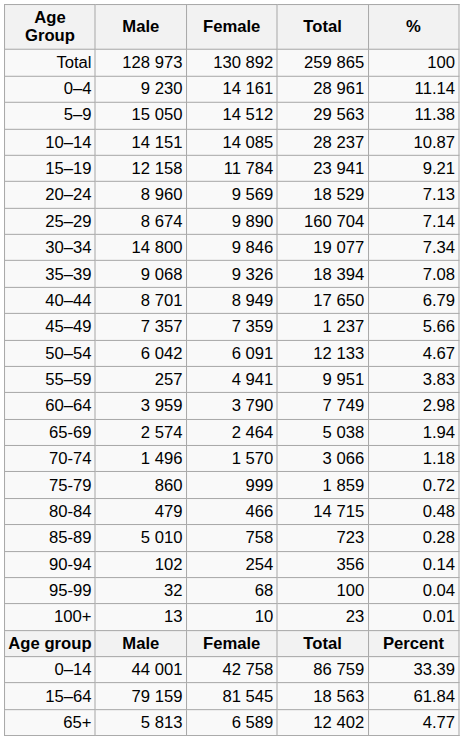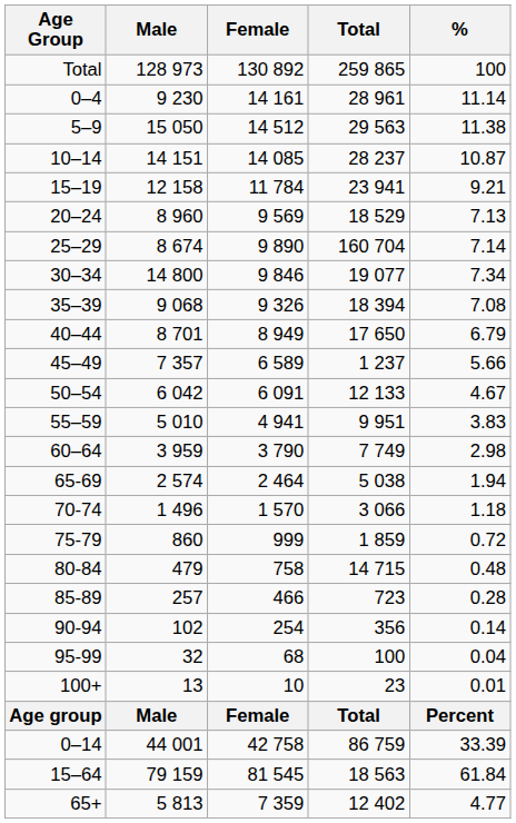45–49 | Female: 7 359 -> 6 589
55–59 | Male: 257 -> 5 010
80-84 | Female: 466 -> 758
85-89 | Male: 5 010 -> 257
85-89 | Female: 758 -> 466
65+ | Female: 6 589 -> 7 359
